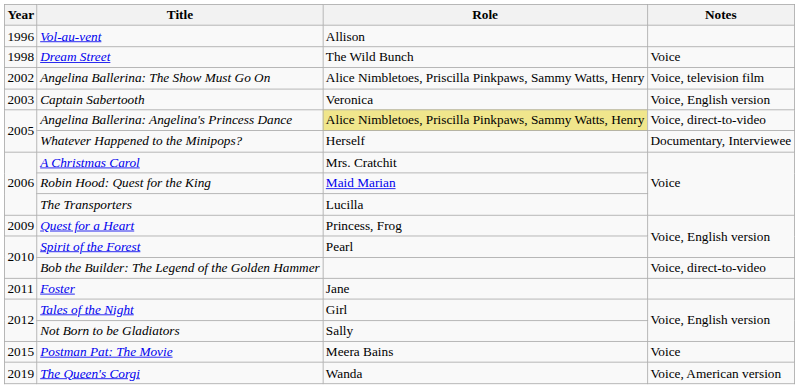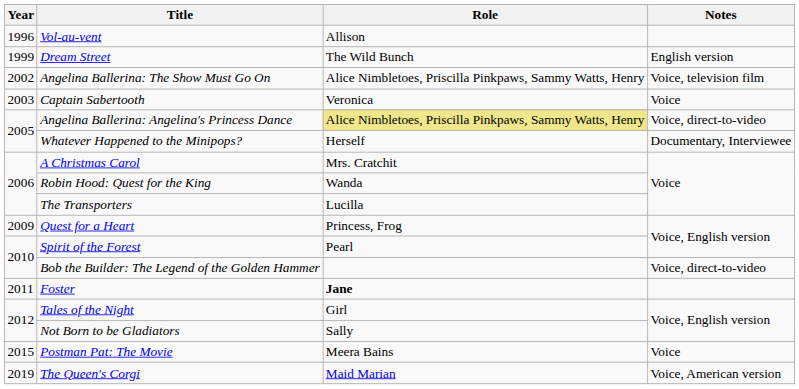Dream Street | Year: 1998 -> 1999
Dream Street | Notes: Voice -> English version
Captain Sabertooth | Notes: Voice, English version -> Voice
Robin Hood: Quest for the King | Role: Maid Marian -> Wanda
Foster | Role: normal -> bold
The Queen's Corgi | Role: Wanda -> Maid Marian
